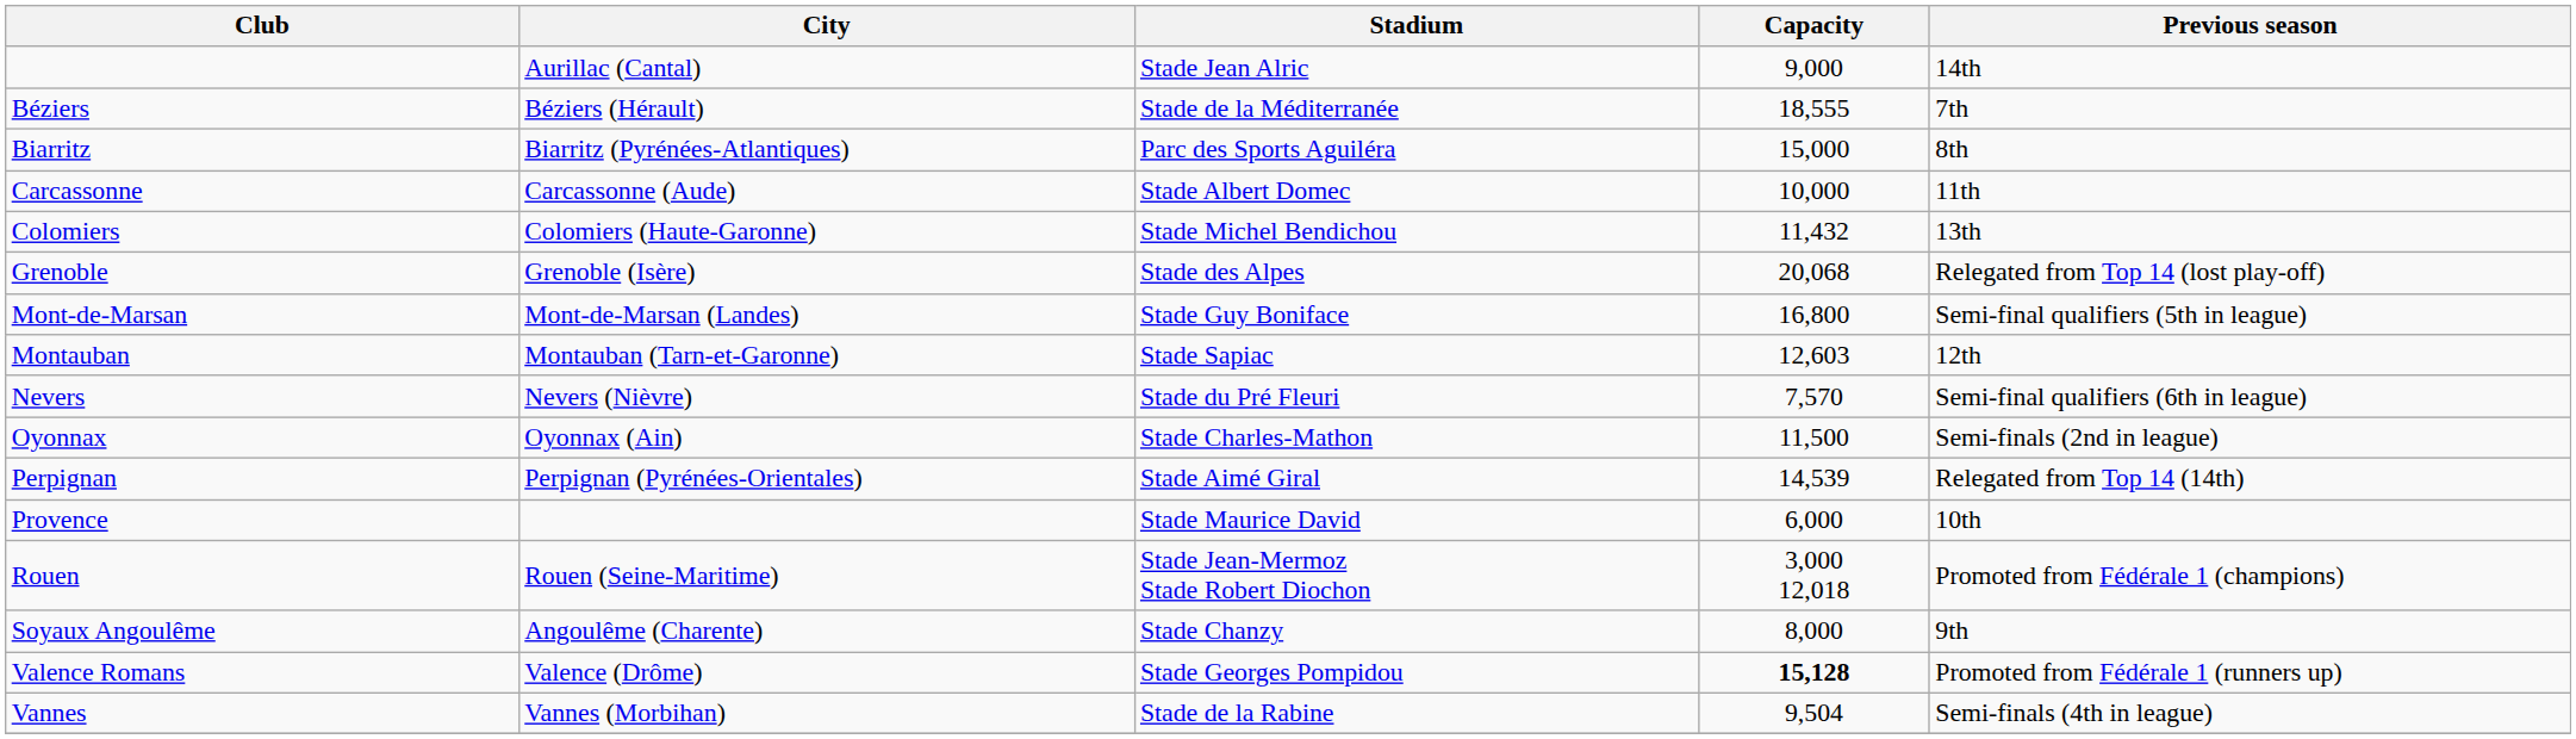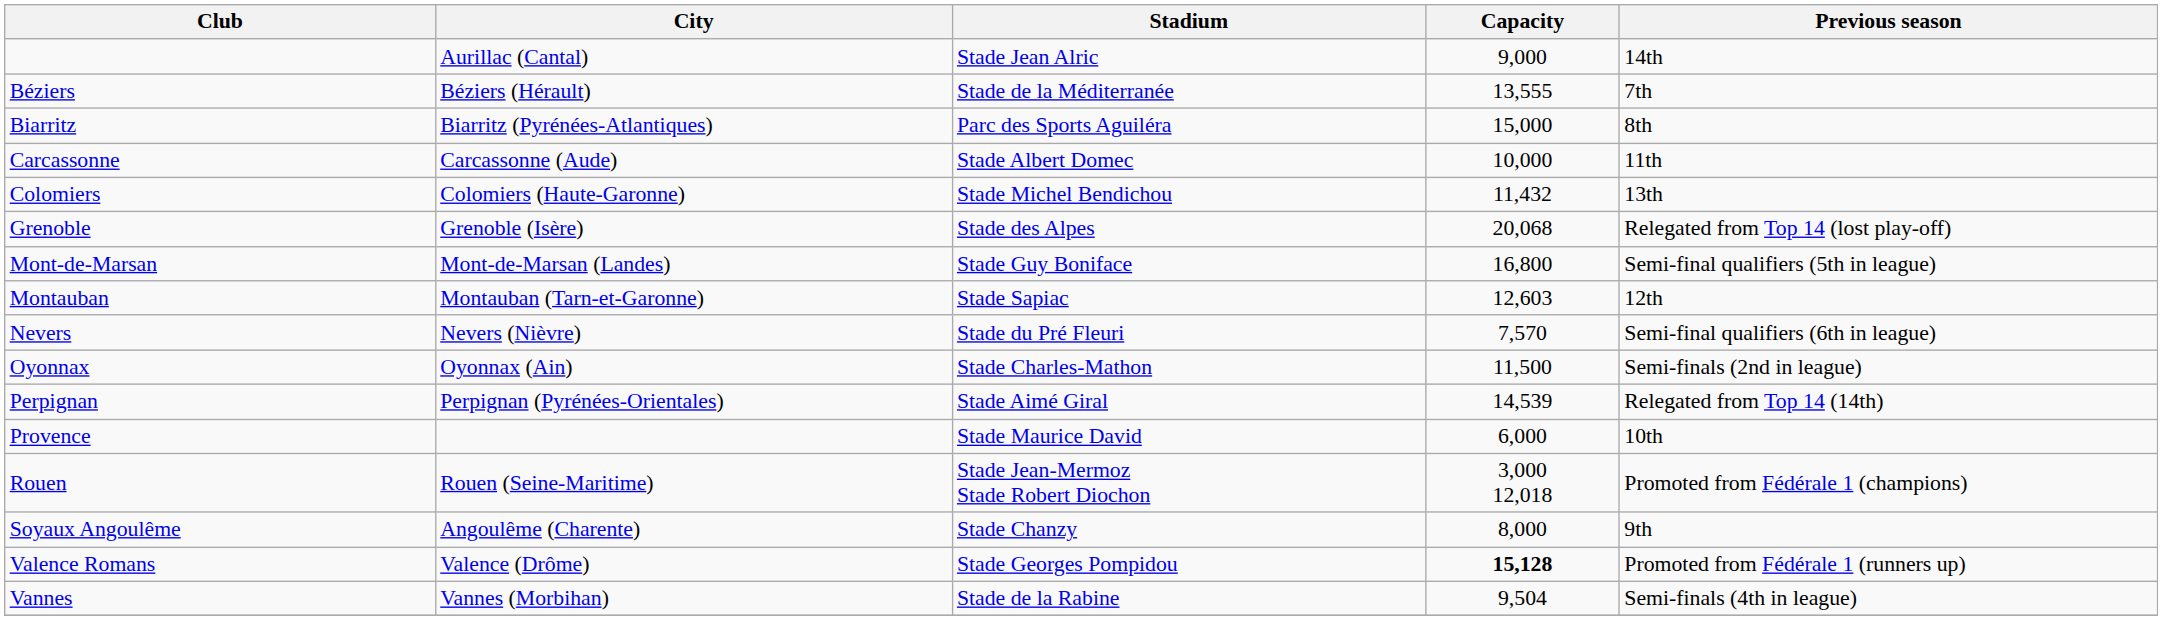Béziers | Capacity: 18,555 -> 13,555
